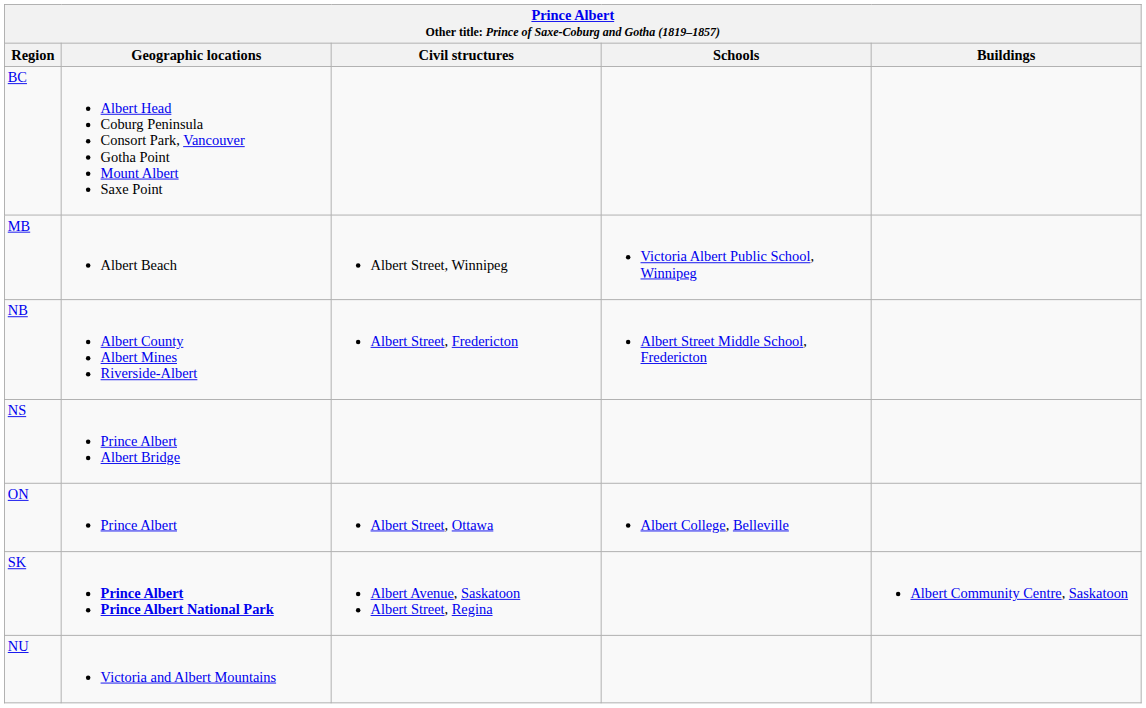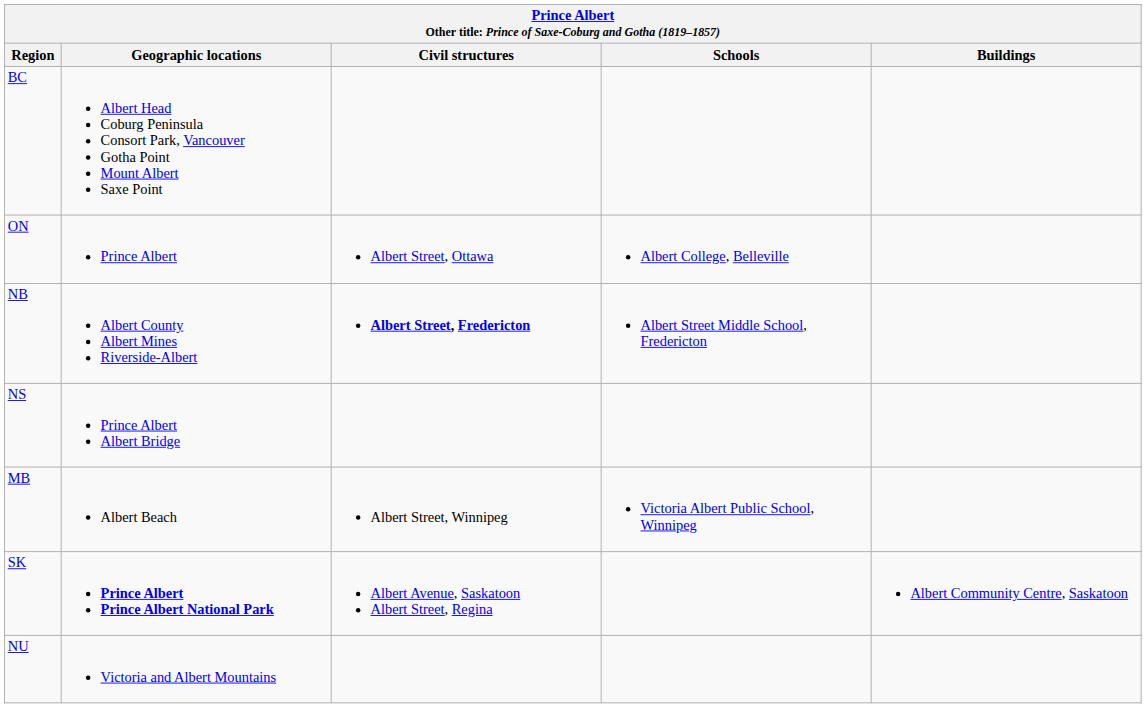rows swapped: MB <-> ON
NB | Civil structures: normal -> bold
